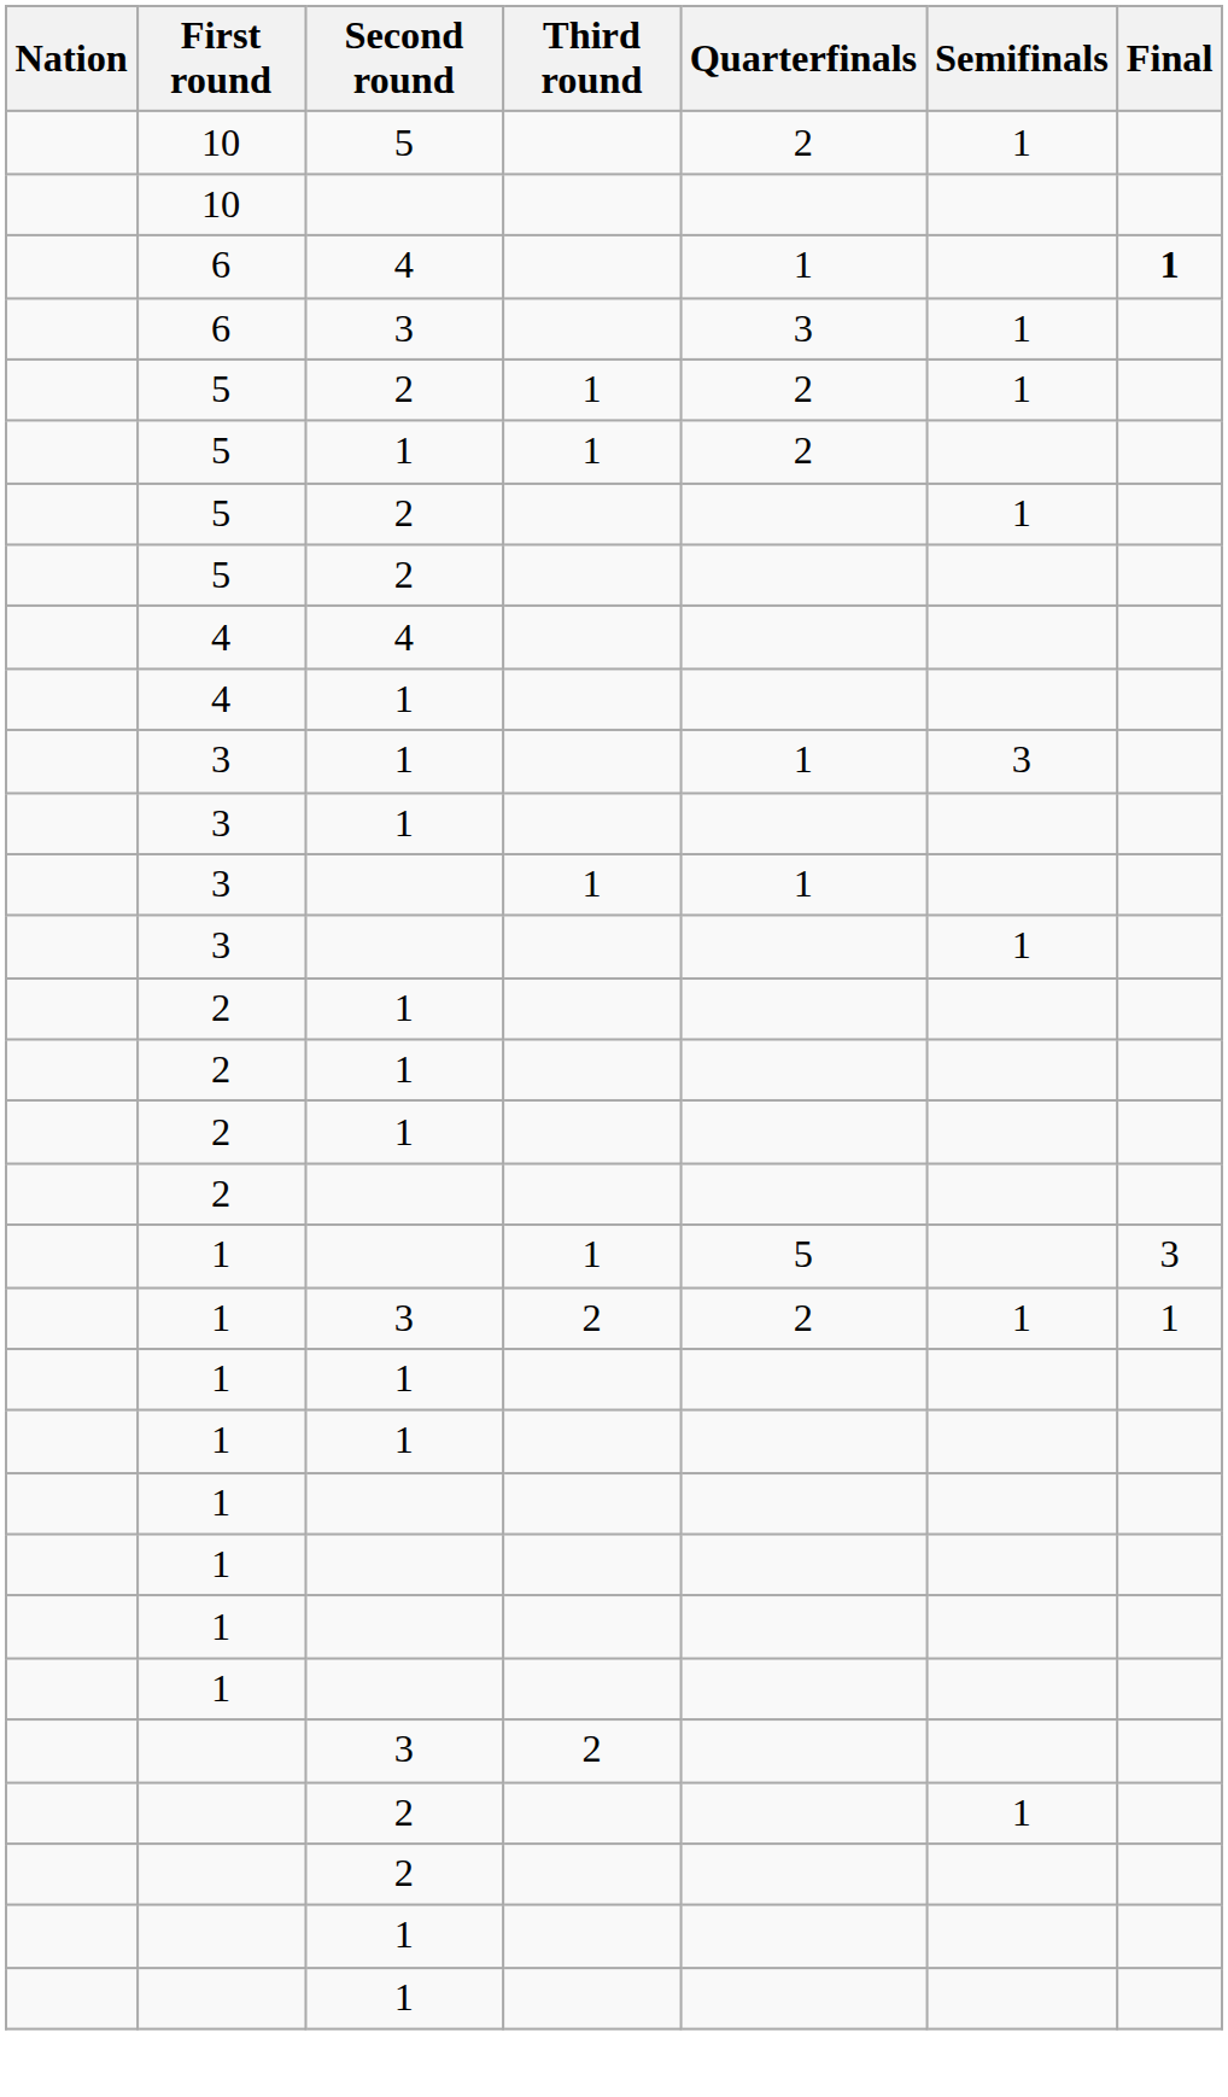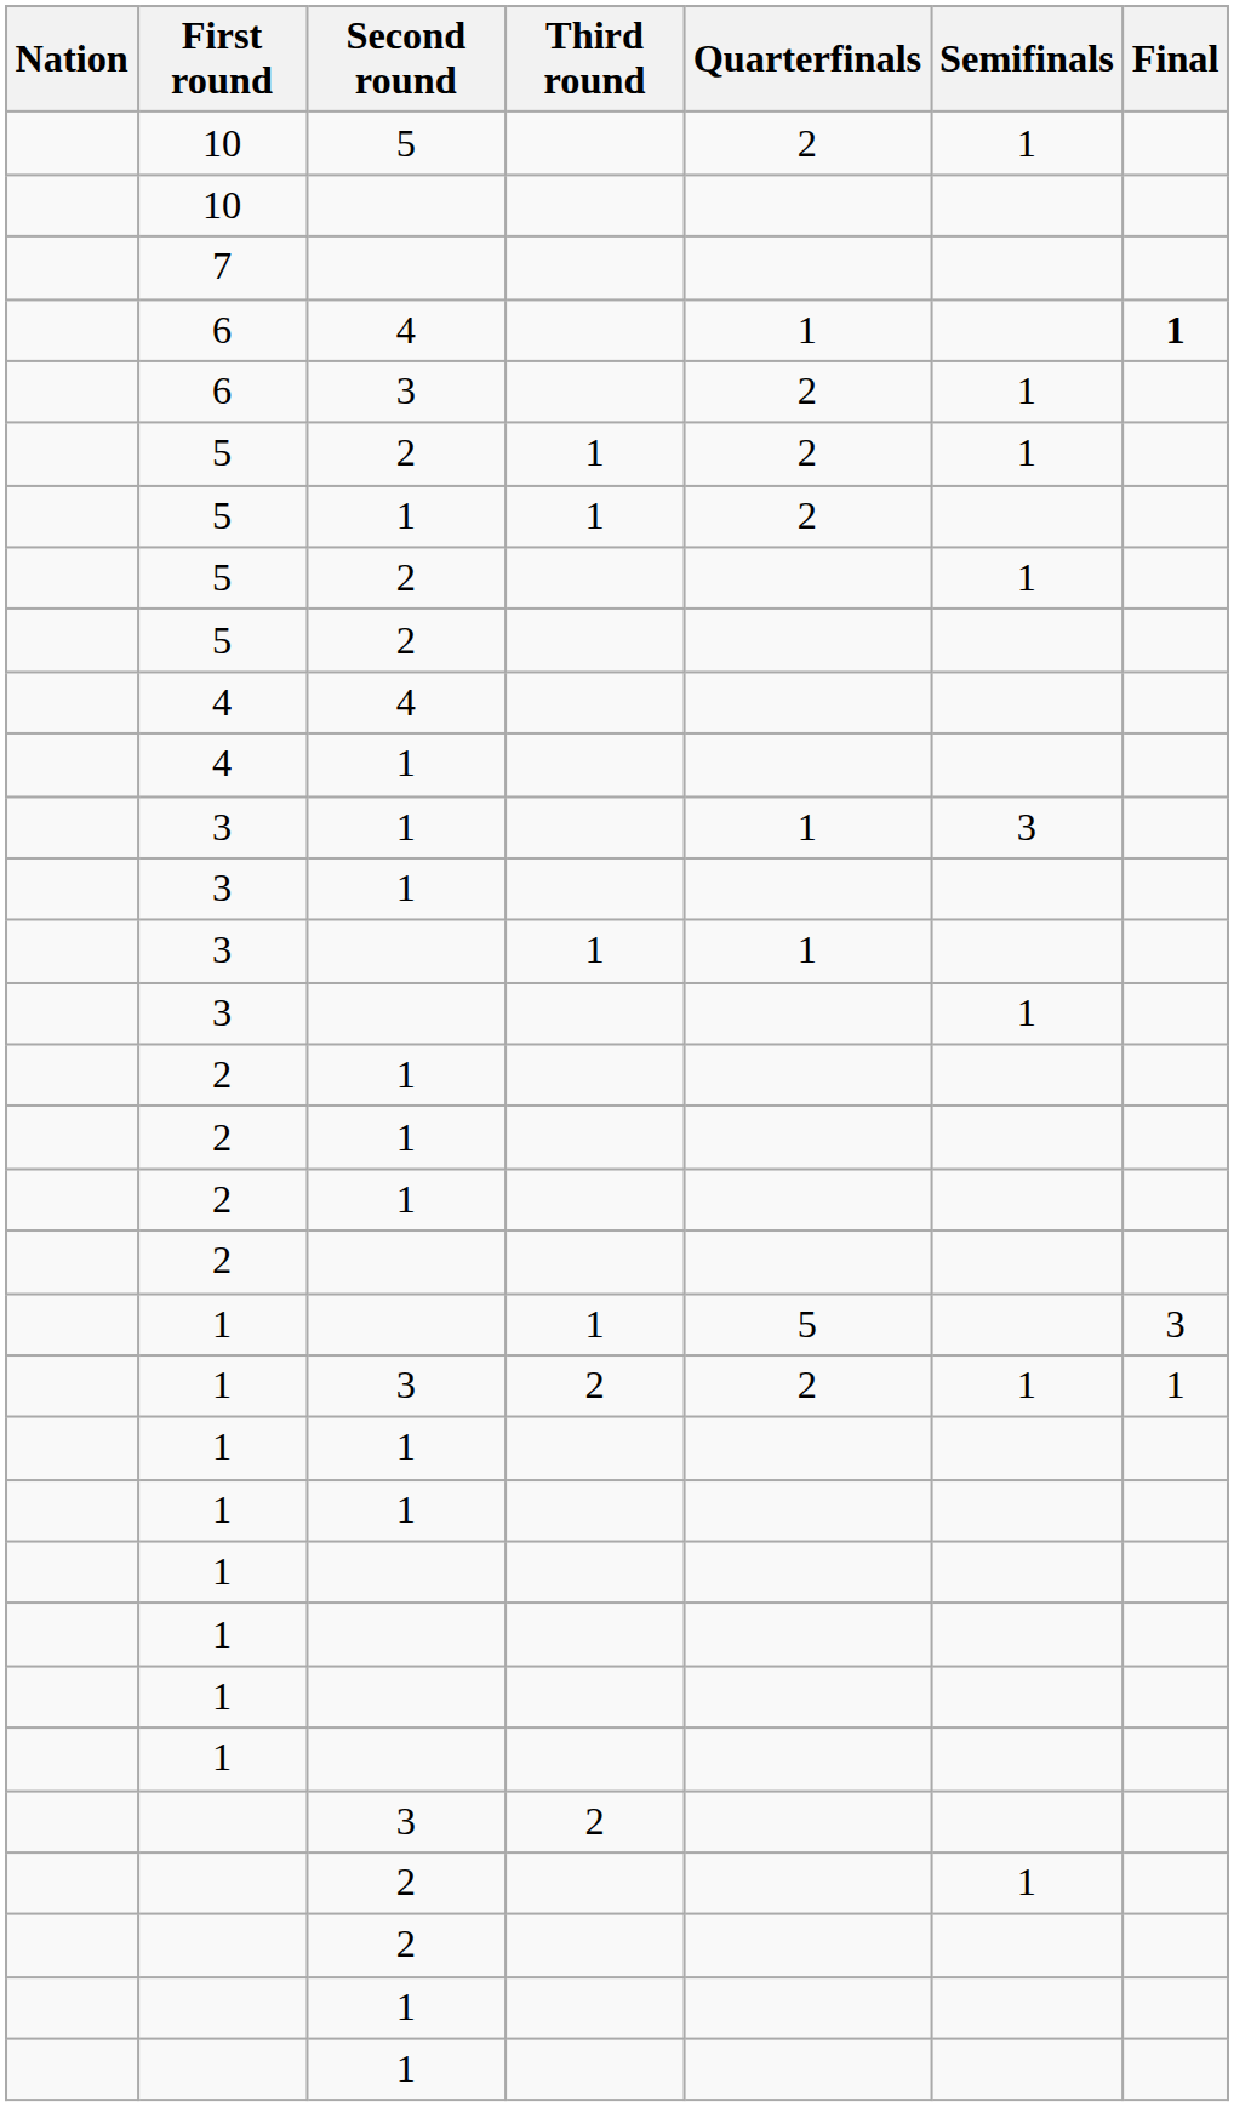+ row: 7
6 / 3 | Quarterfinals: 3 -> 2
